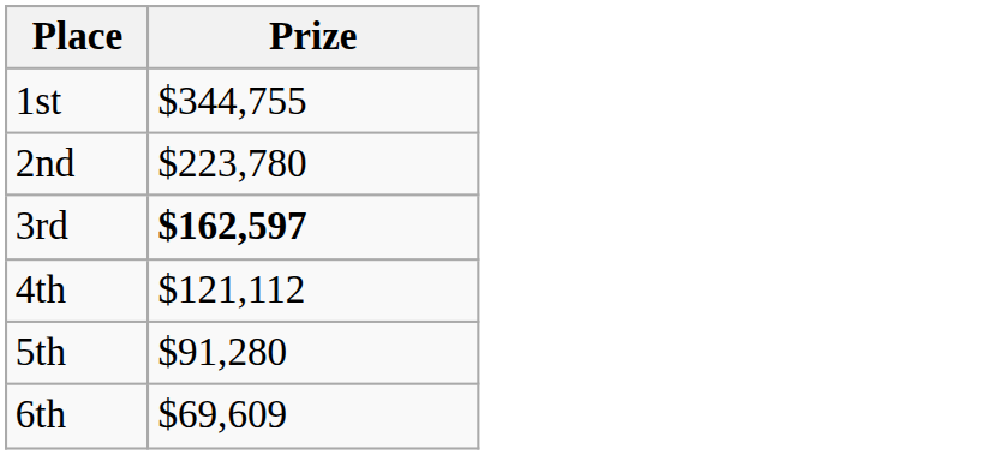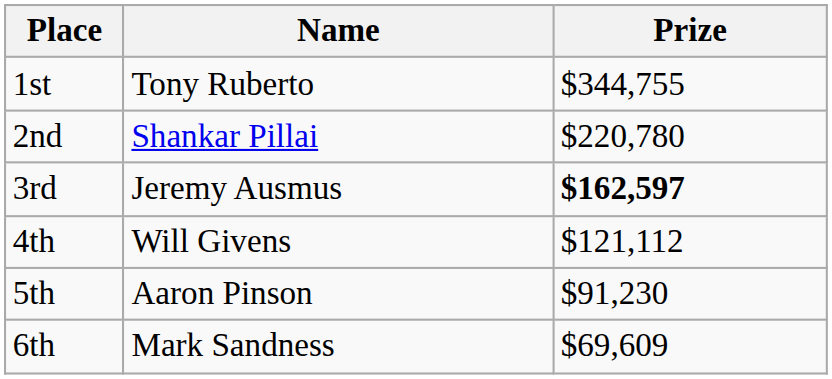+ column: Name | Tony Ruberto | Shankar Pillai | Jeremy Ausmus | Will Givens | Aaron Pinson | Mark Sandness
2nd | Prize: $223,780 -> $220,780
5th | Prize: $91,280 -> $91,230
